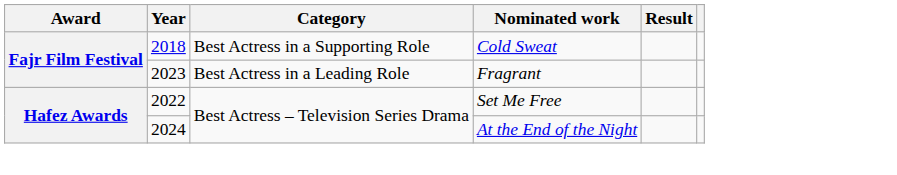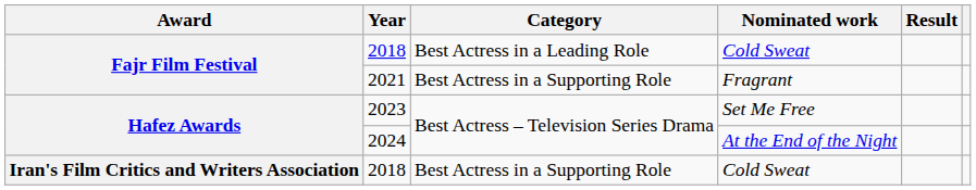Fajr Film Festival / Cold Sweat | Category: Best Actress in a Supporting Role -> Best Actress in a Leading Role
Fragrant | Year: 2023 -> 2021
Fragrant | Category: Best Actress in a Leading Role -> Best Actress in a Supporting Role
Set Me Free | Year: 2022 -> 2023
+ row: Iran's Film Critics and Writers Association | 2018 | Best Actress in a Supporting Role | Cold Sweat
